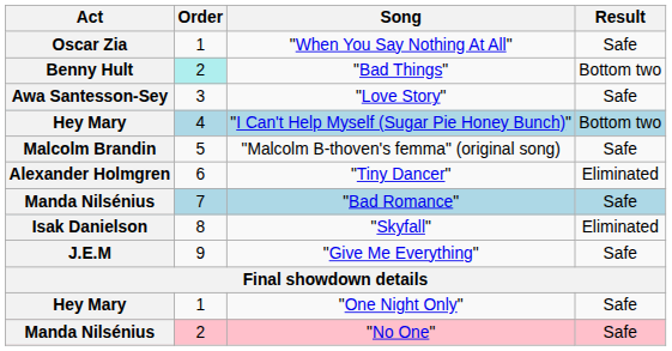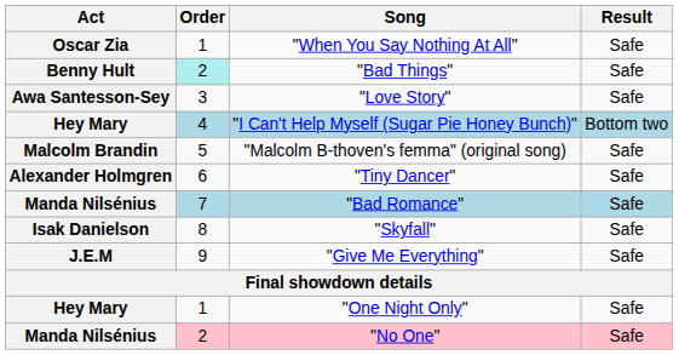"Bad Things" | Result: Bottom two -> Safe
"Tiny Dancer" | Result: Eliminated -> Safe
"Skyfall" | Result: Eliminated -> Safe
